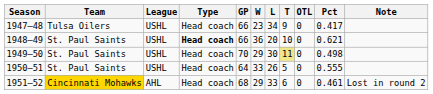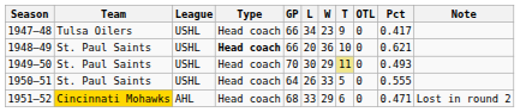columns swapped: W <-> L
1949–50 | Pct: 0.498 -> 0.493
1951–52 | Pct: 0.461 -> 0.471
